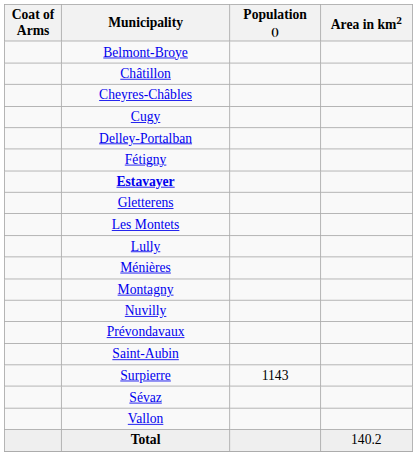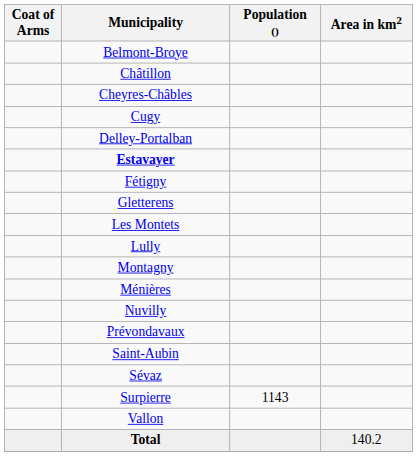rows swapped: Estavayer <-> Fétigny
rows swapped: Ménières <-> Montagny
rows swapped: Sévaz <-> Surpierre
